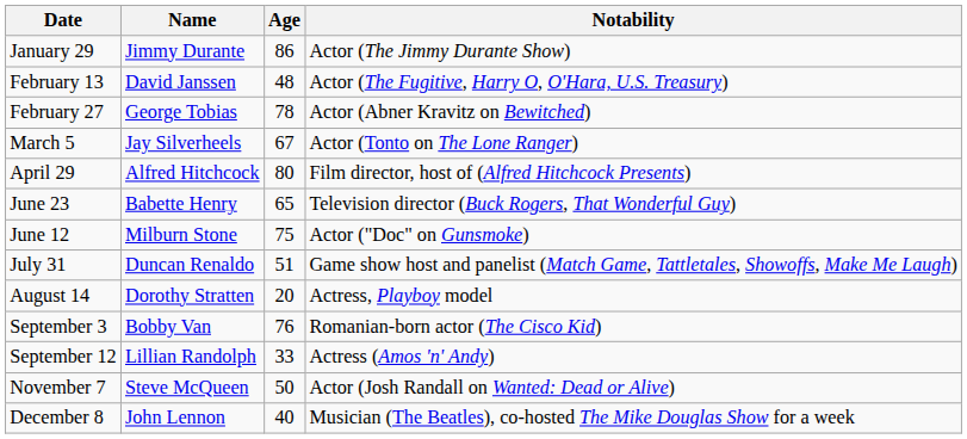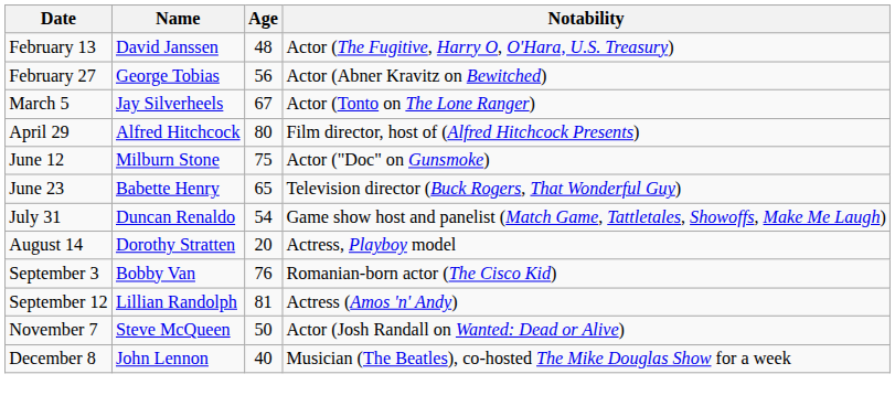- row: January 29 | Jimmy Durante | 86 | Actor (The Jimmy Durante Show)
February 27 | Age: 78 -> 56
rows swapped: June 12 <-> June 23
July 31 | Age: 51 -> 54
September 12 | Age: 33 -> 81
